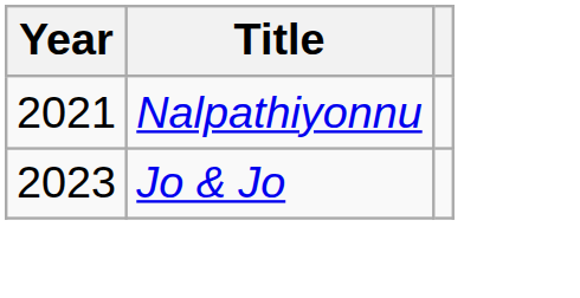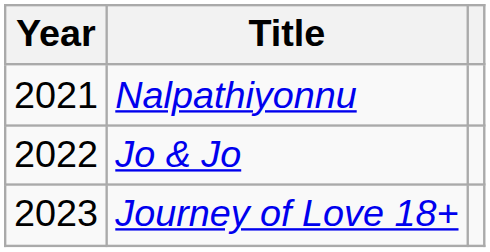Jo & Jo | Year: 2023 -> 2022
+ row: 2023 | Journey of Love 18+
